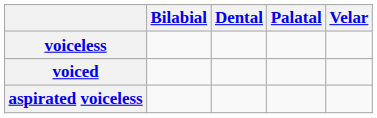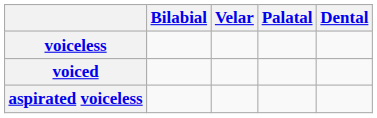columns swapped: Dental <-> Velar
